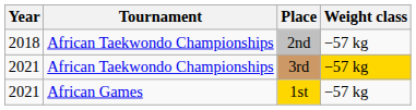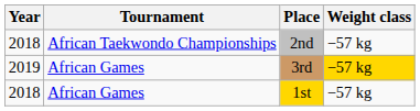3rd | Year: 2021 -> 2019
3rd | Tournament: African Taekwondo Championships -> African Games
1st | Year: 2021 -> 2018
